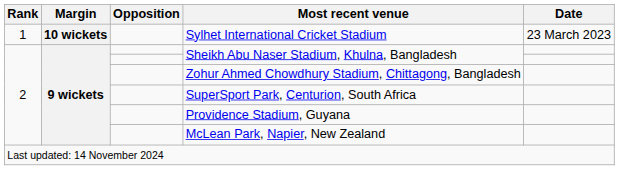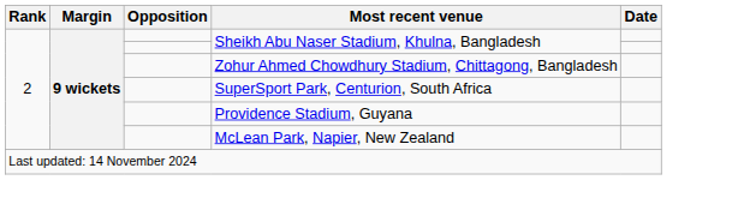- row: 1 | 10 wickets | Sylhet International Cricket Stadium | 23 March 2023
